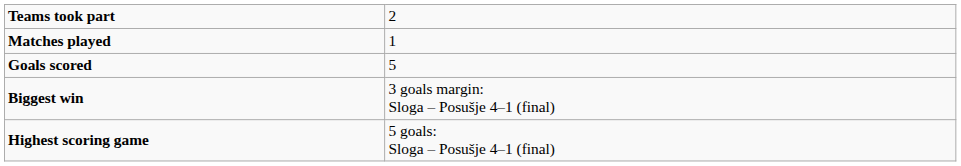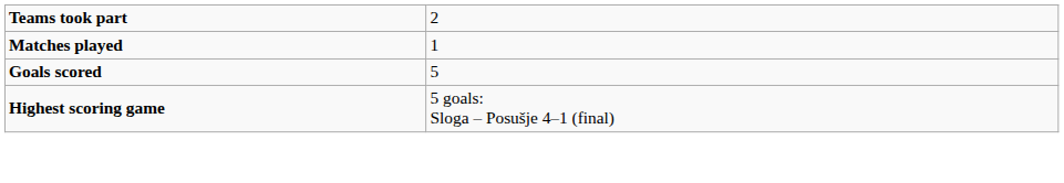- row: Biggest win | 3 goals margin: Sloga – Posušje 4–1 (final)
